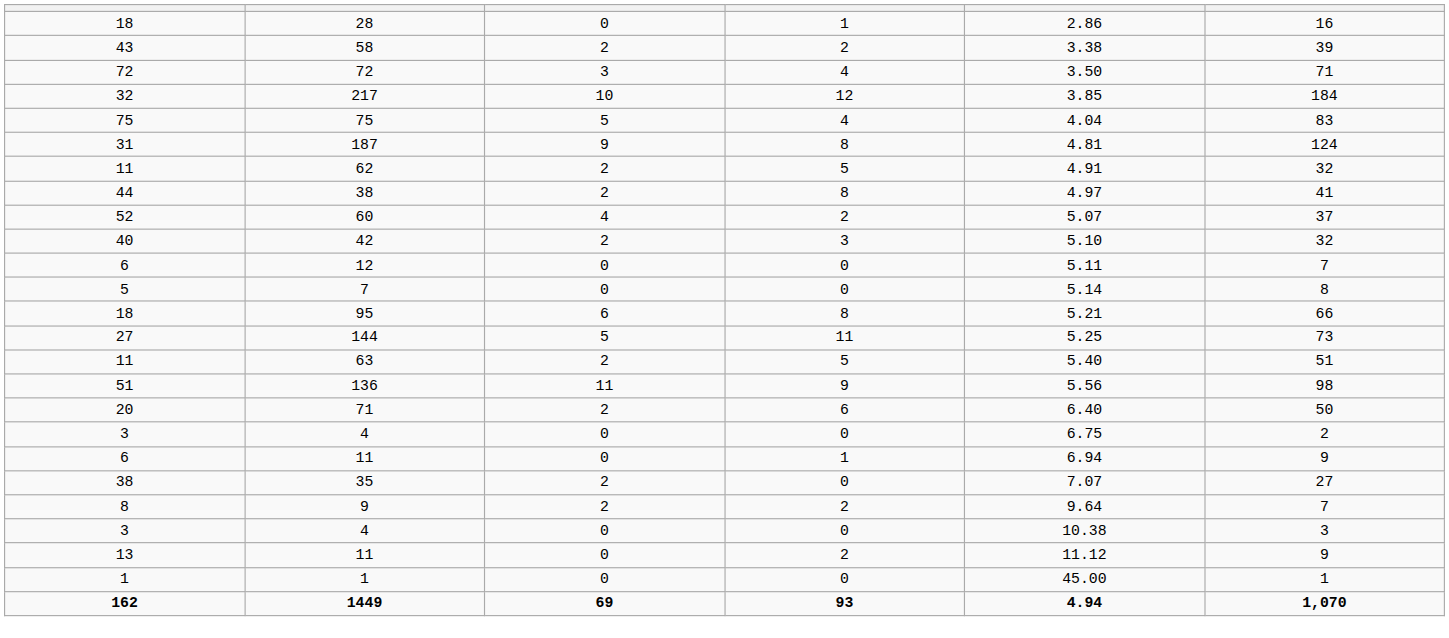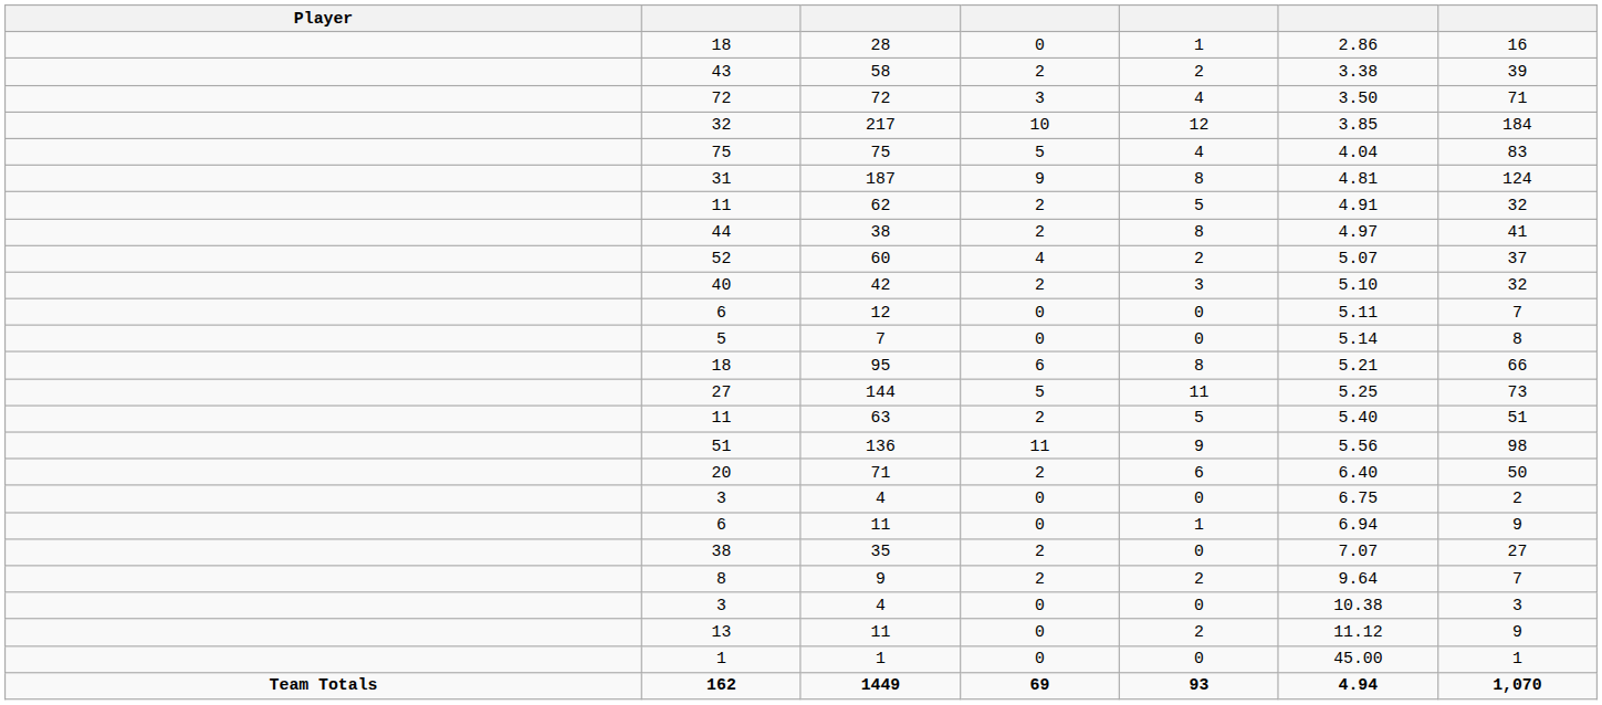+ column: Player | Team Totals
